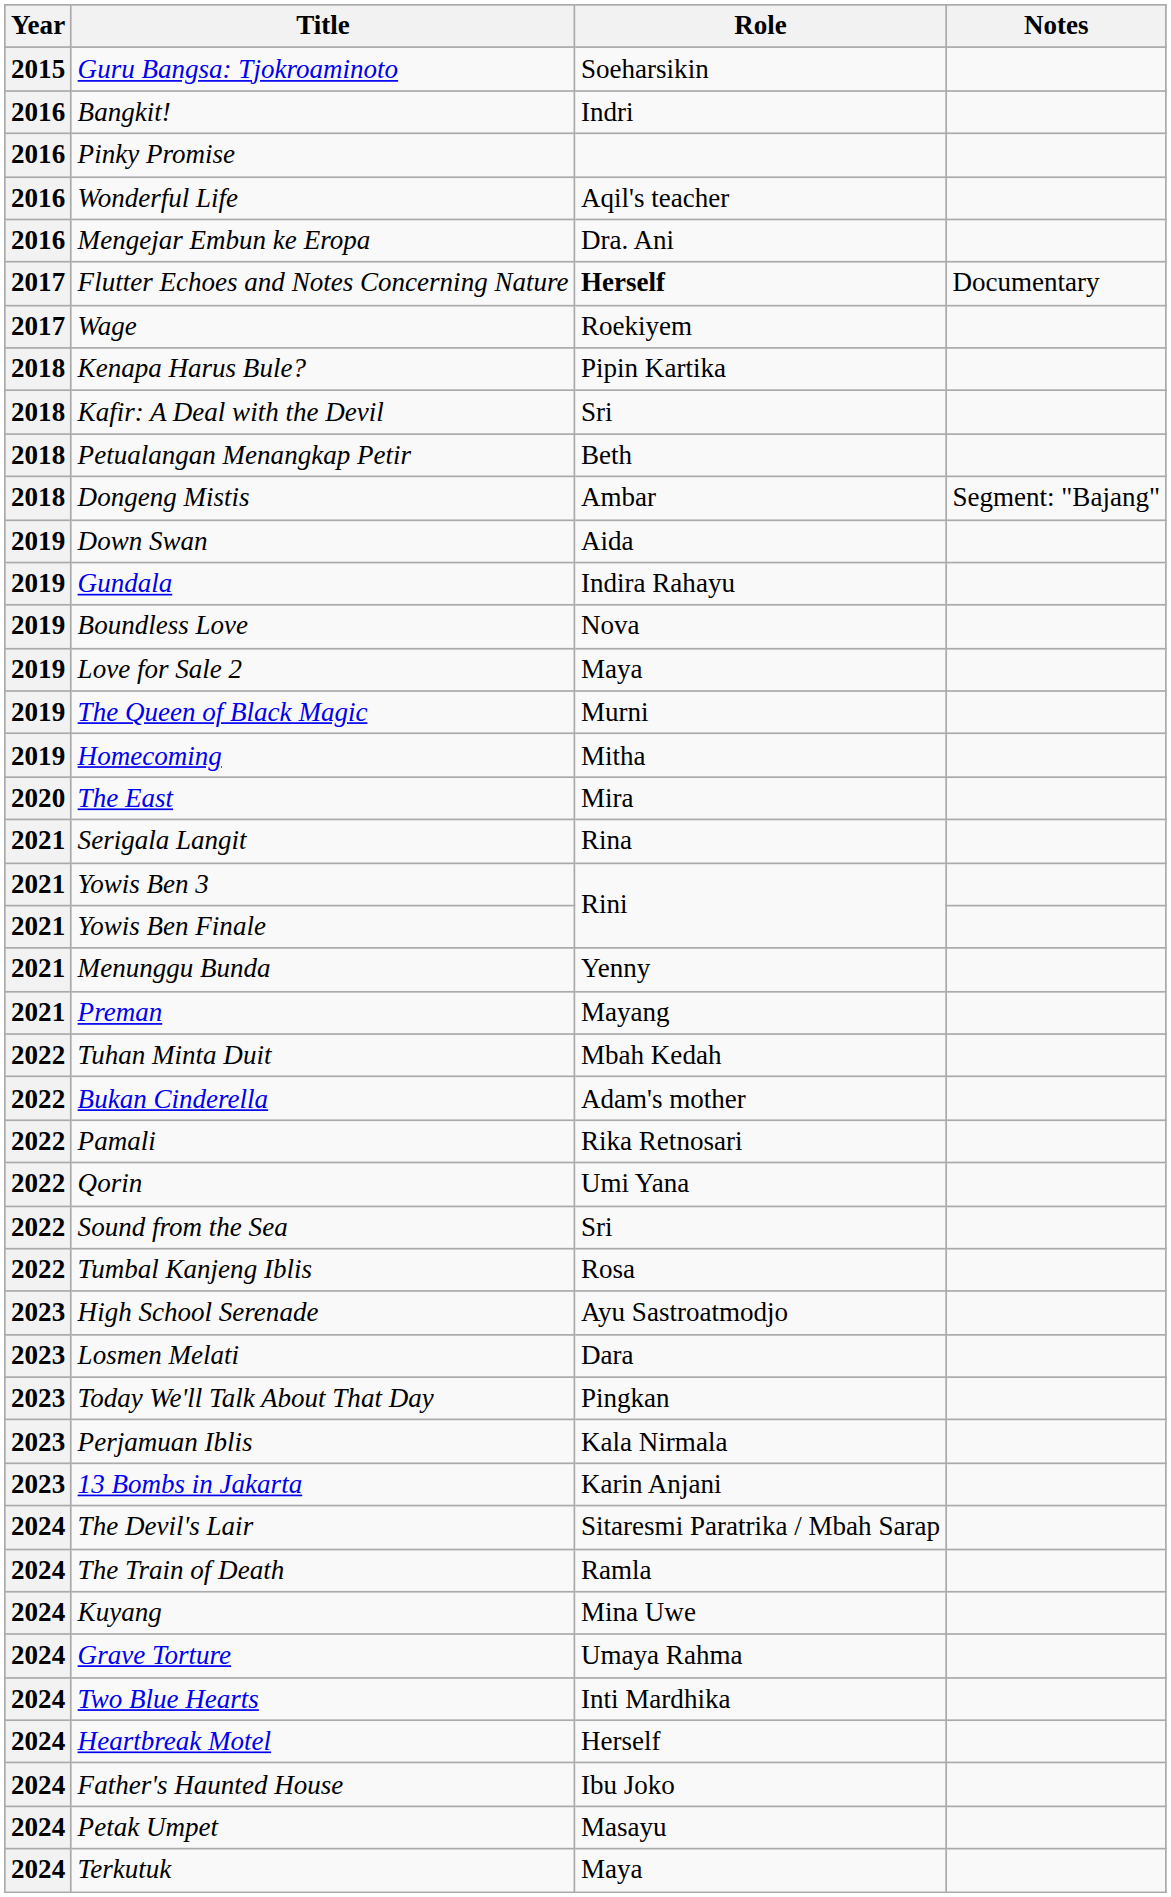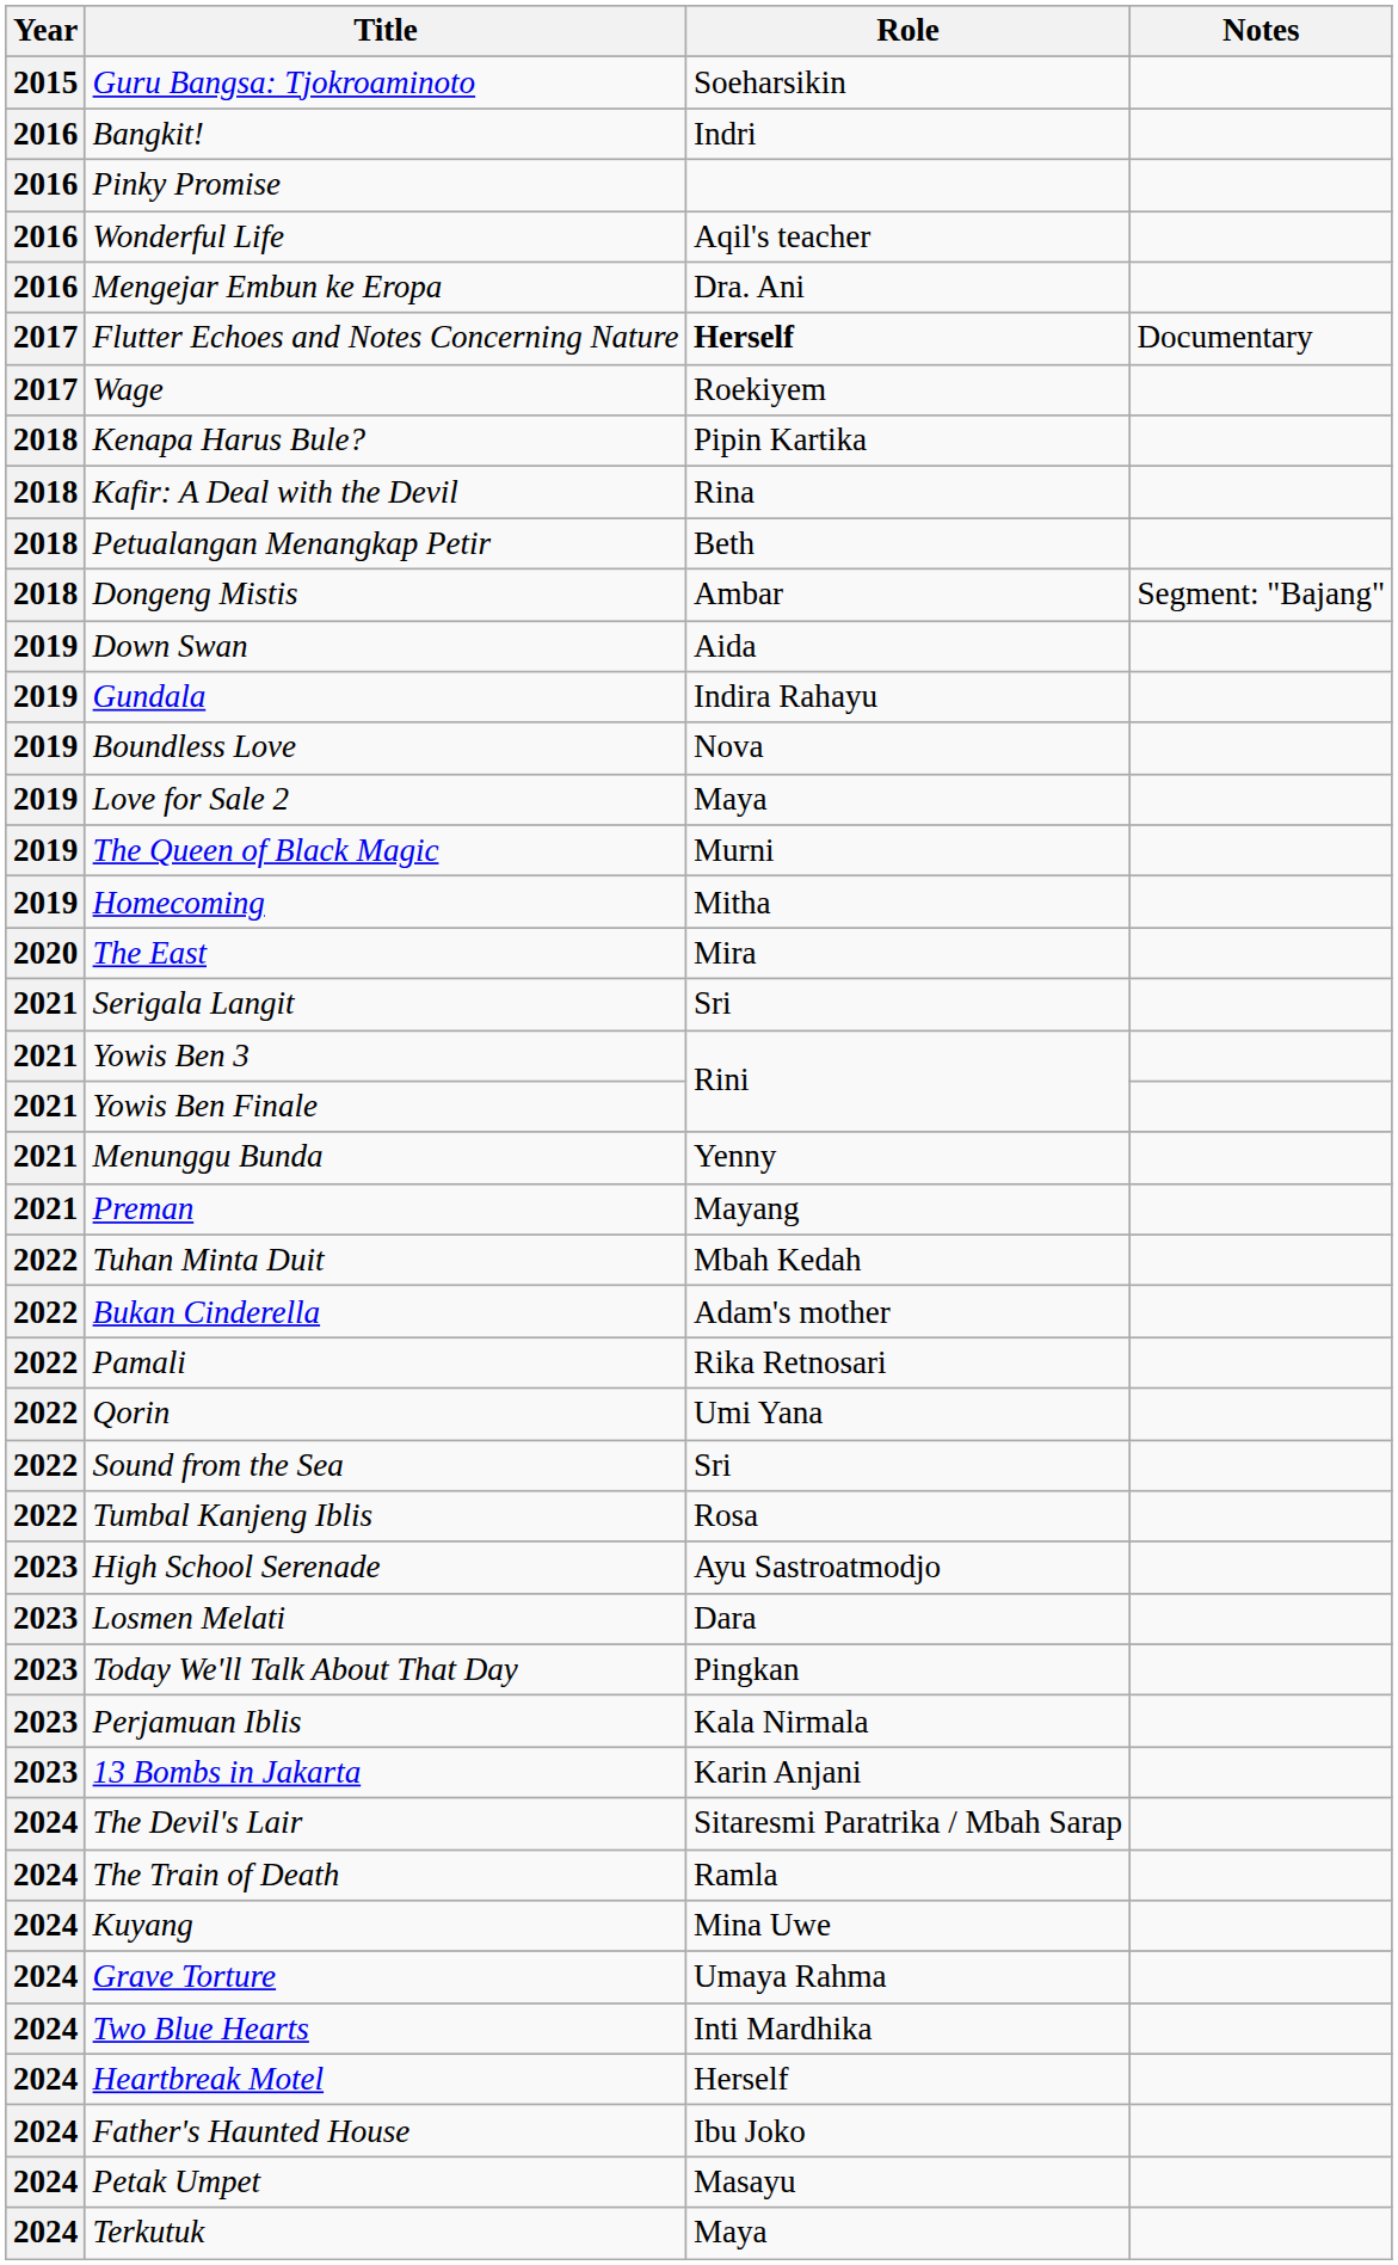Kafir: A Deal with the Devil | Role: Sri -> Rina
Serigala Langit | Role: Rina -> Sri
